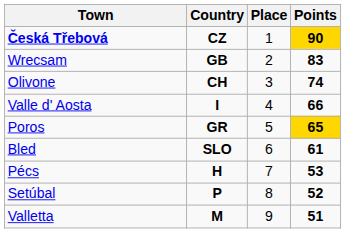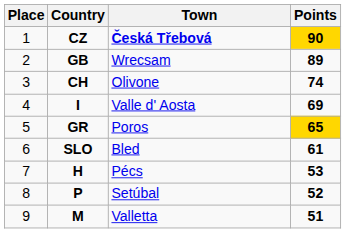columns swapped: Place <-> Town
GB | Points: 83 -> 89
I | Points: 66 -> 69
